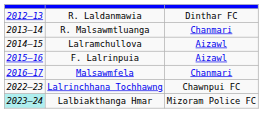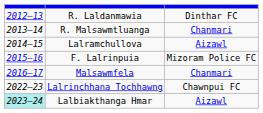F. Lalrinpuia | column 3: Aizawl -> Mizoram Police FC
Lalbiakthanga Hmar | column 3: Mizoram Police FC -> Aizawl
